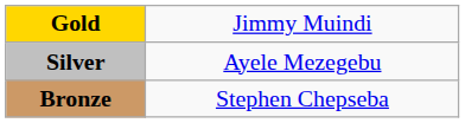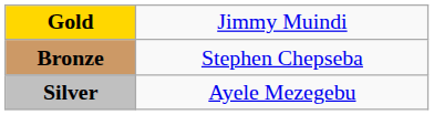rows swapped: Silver <-> Bronze
